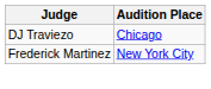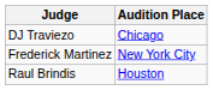+ row: Raul Brindis | Houston
